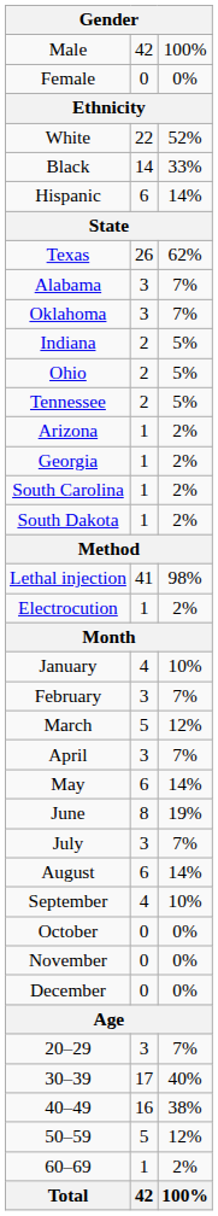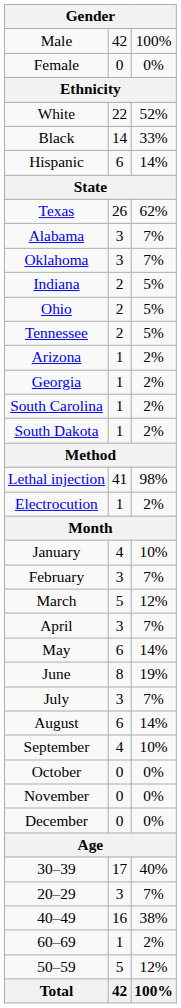rows swapped: 20–29 <-> 30–39
rows swapped: 50–59 <-> 60–69
